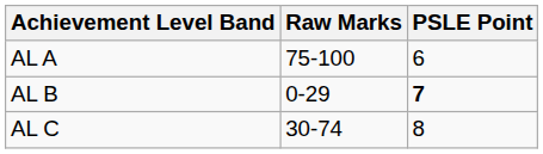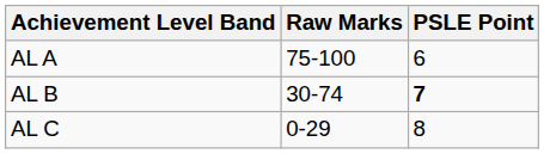AL B | Raw Marks: 0-29 -> 30-74
AL C | Raw Marks: 30-74 -> 0-29
